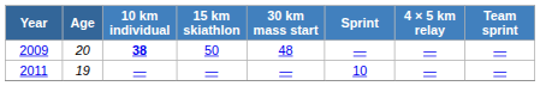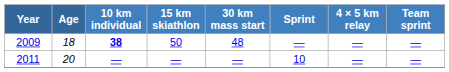2009 | Age: 20 -> 18
2011 | Age: 19 -> 20
